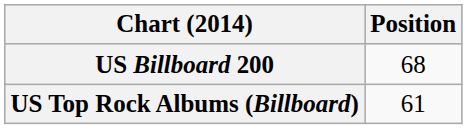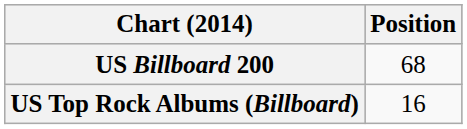US Top Rock Albums (Billboard) | Position: 61 -> 16
